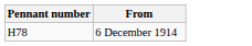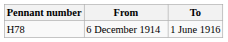+ column: To | 1 June 1916
